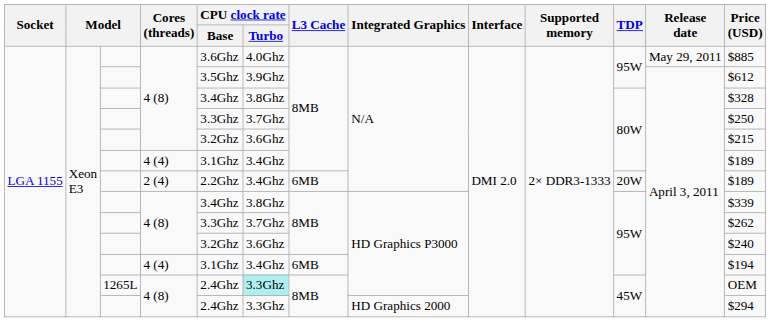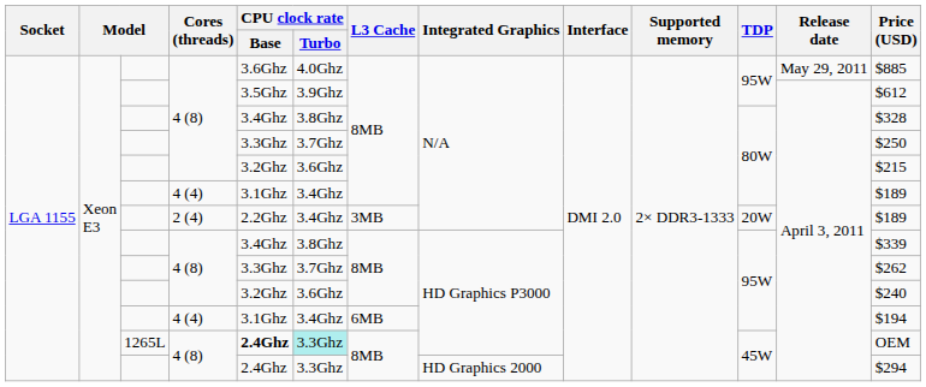2 (4) | L3 Cache: 6MB -> 3MB
1265L / 4 (8) | CPU clock rate / Base: normal -> bold
